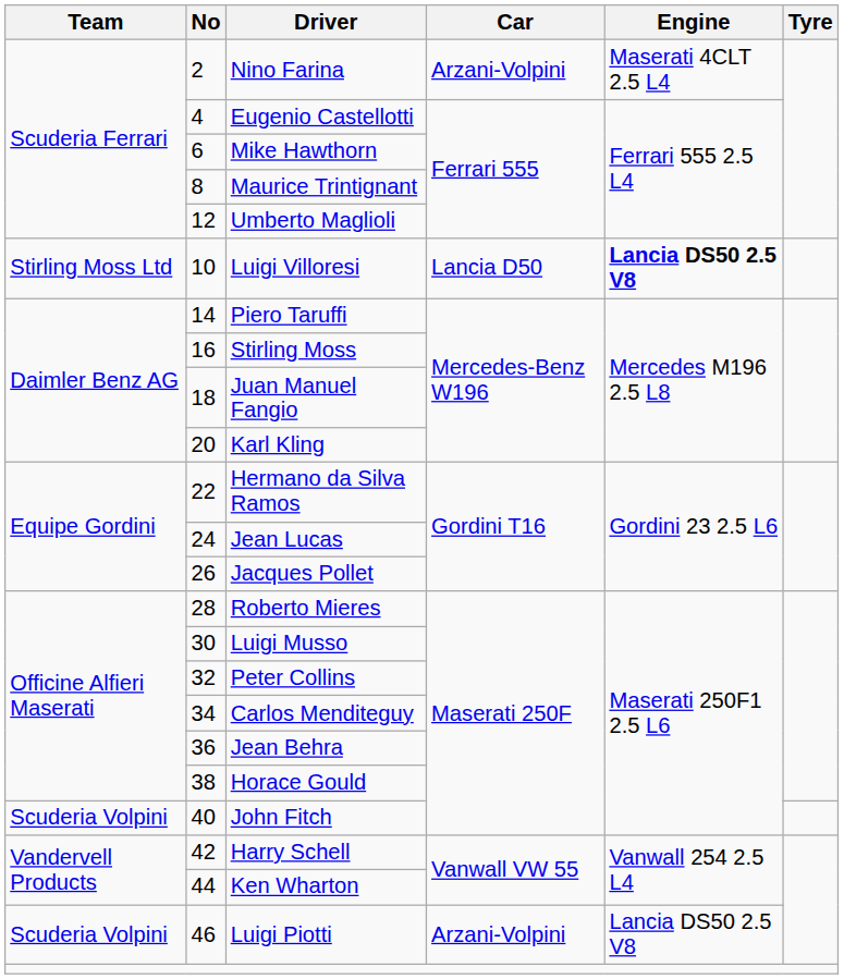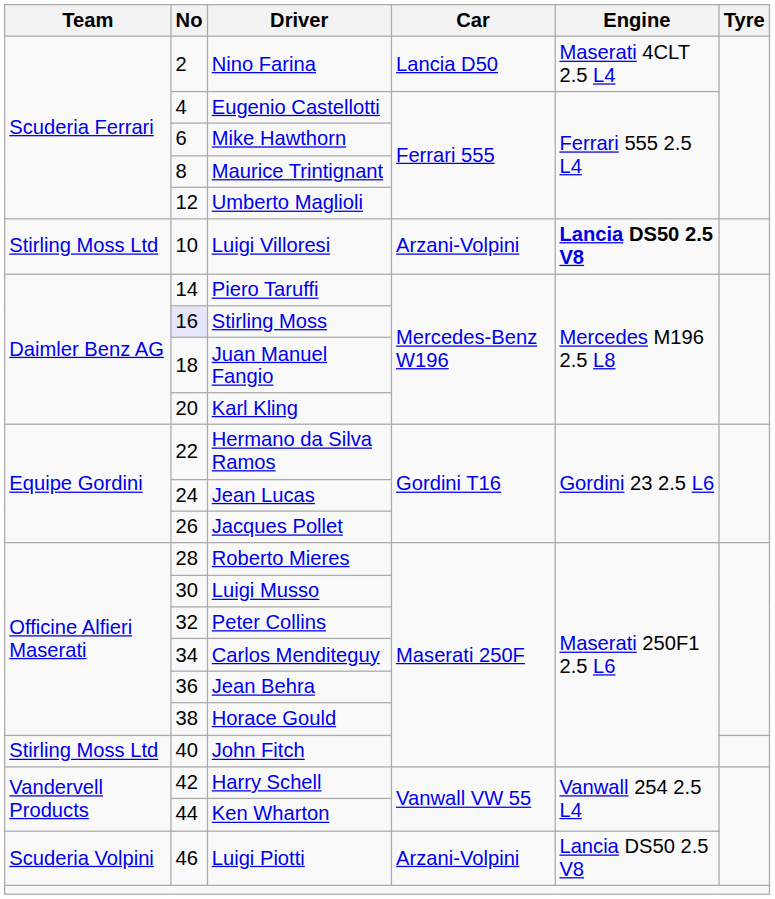Nino Farina | Car: Arzani-Volpini -> Lancia D50
Luigi Villoresi | Car: Lancia D50 -> Arzani-Volpini
Stirling Moss | No: no background -> lavender background
John Fitch | Team: Scuderia Volpini -> Stirling Moss Ltd
